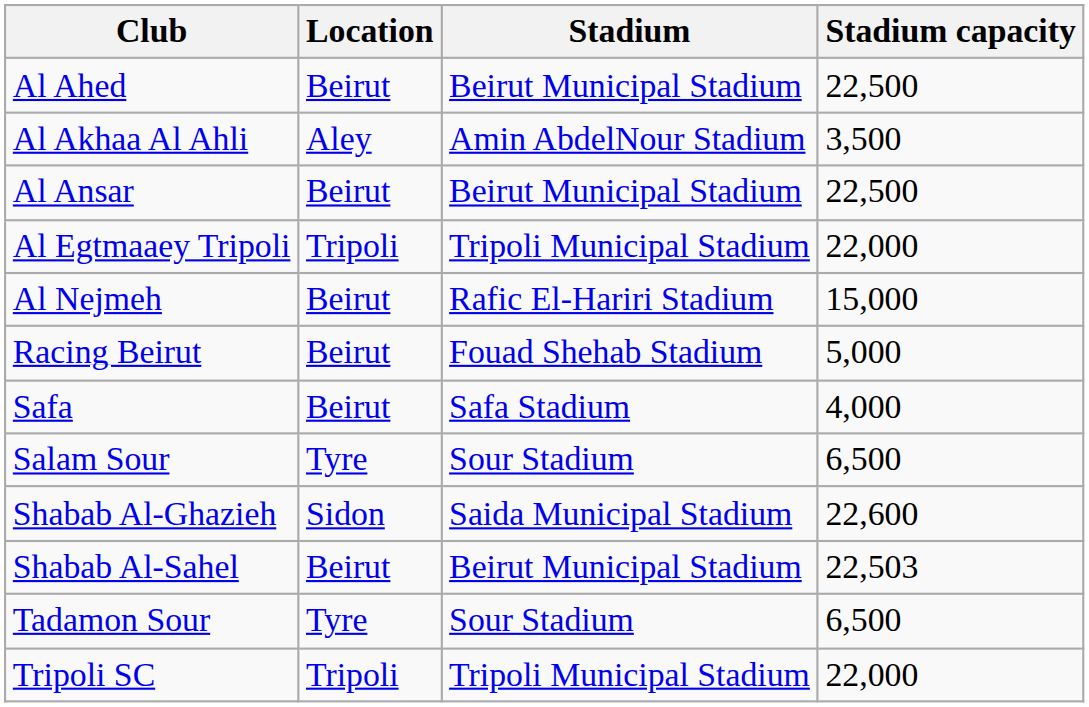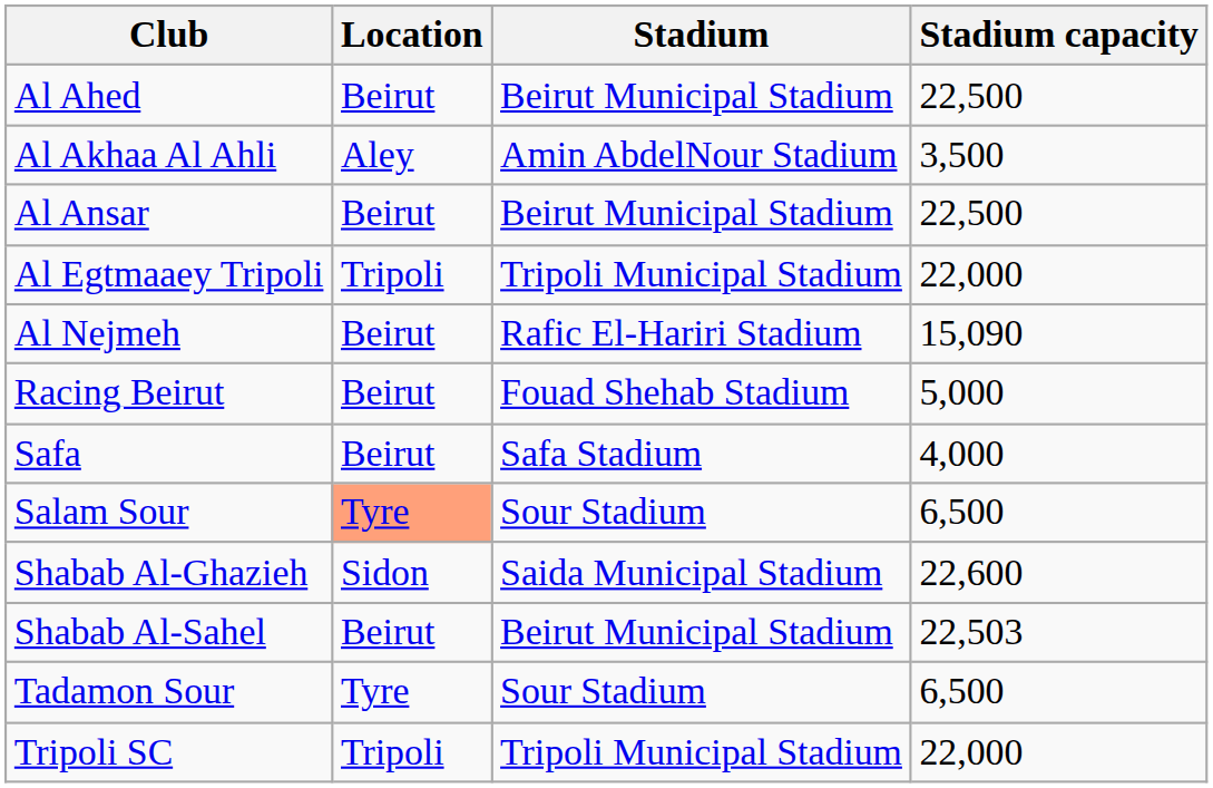Al Nejmeh | Stadium capacity: 15,000 -> 15,090
Salam Sour | Location: no background -> lightsalmon background
